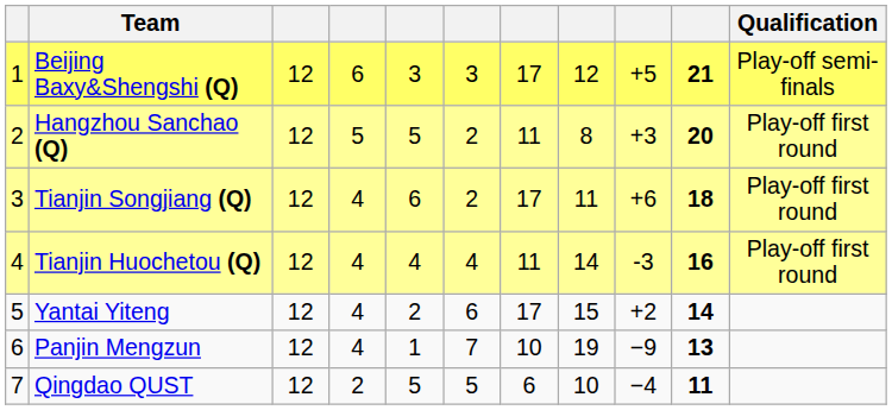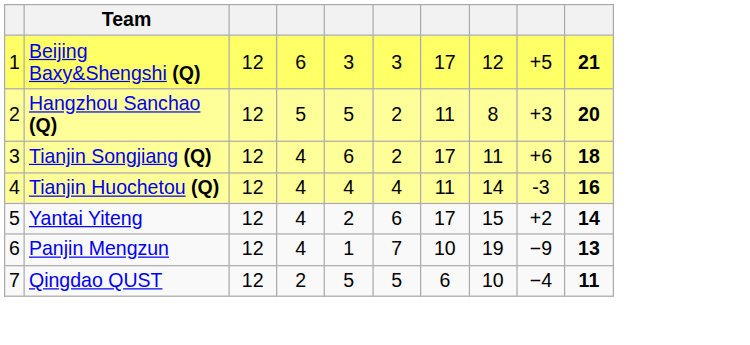- column: Qualification | Play-off semi-finals | Play-off first round | Play-off first round | Play-off first round
